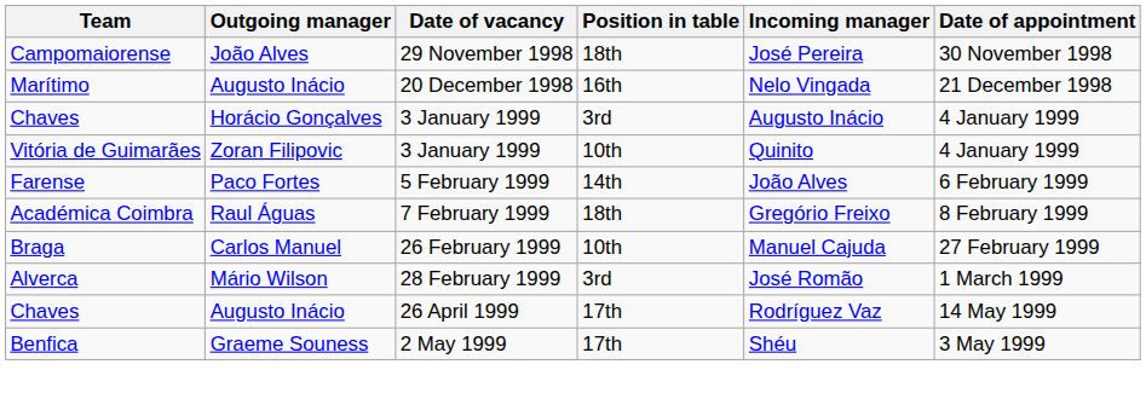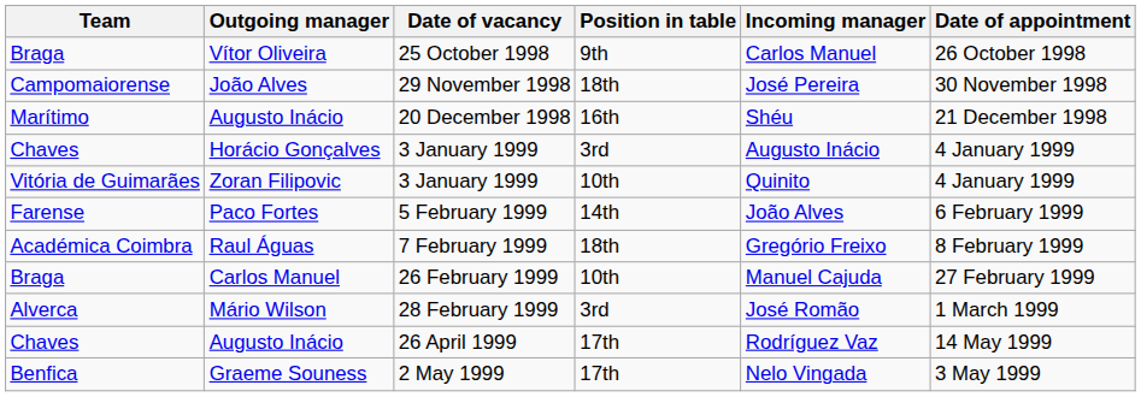+ row: Braga | Vítor Oliveira | 25 October 1998 | 9th | Carlos Manuel | 26 October 1998
Augusto Inácio / 20 December 1998 | Incoming manager: Nelo Vingada -> Shéu
Graeme Souness | Incoming manager: Shéu -> Nelo Vingada
